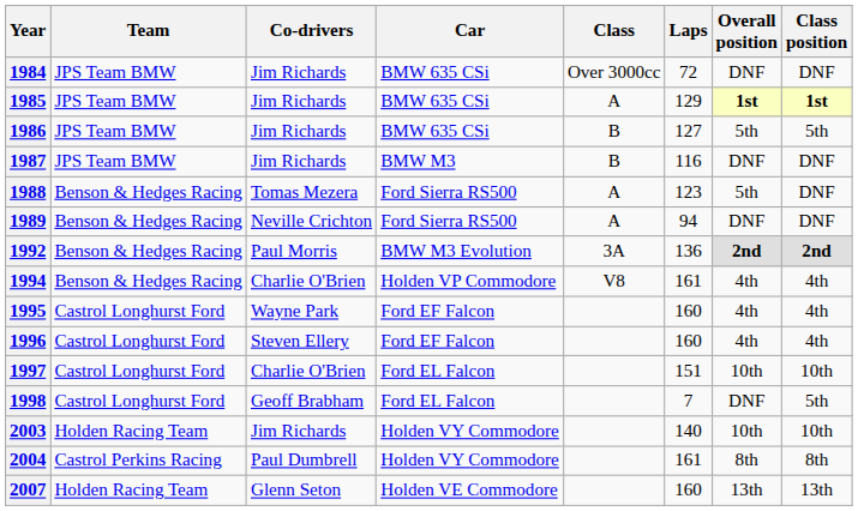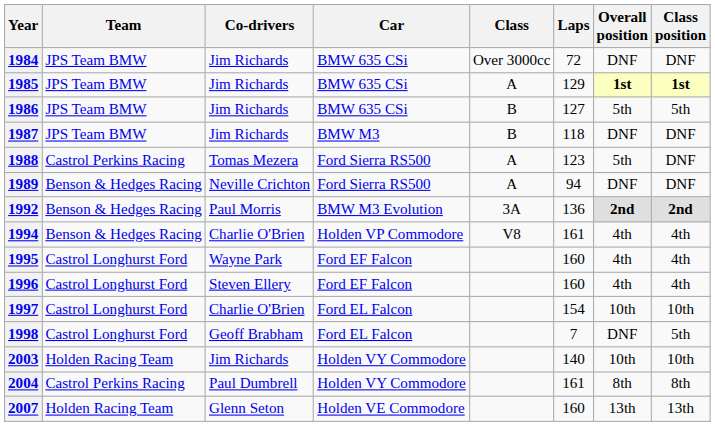1987 | Laps: 116 -> 118
1988 | Team: Benson & Hedges Racing -> Castrol Perkins Racing
1997 | Laps: 151 -> 154
